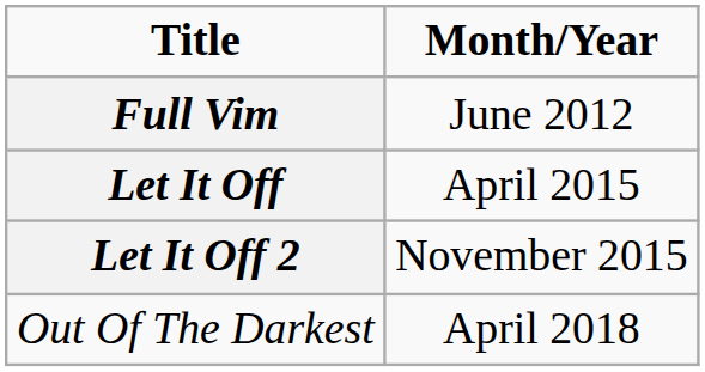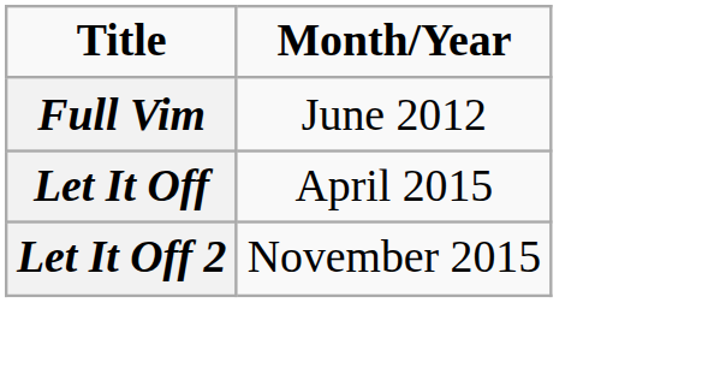- row: Out Of The Darkest | April 2018
